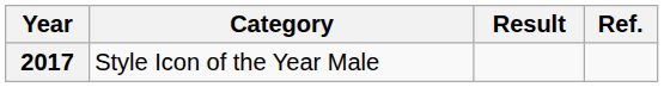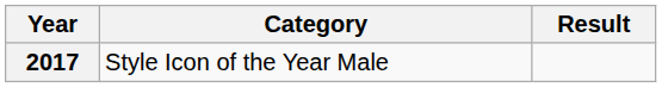- column: Ref.
